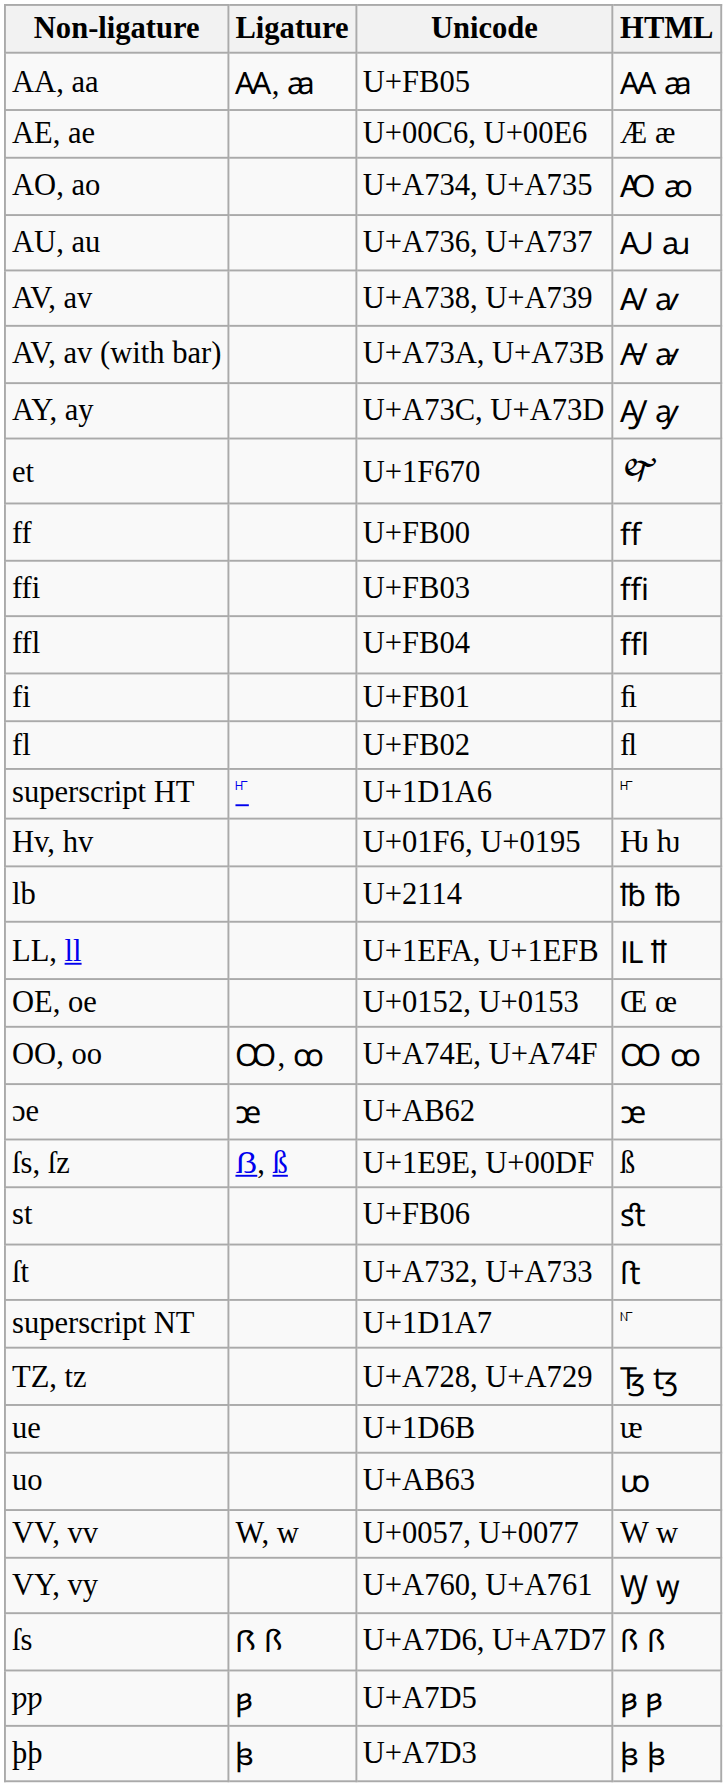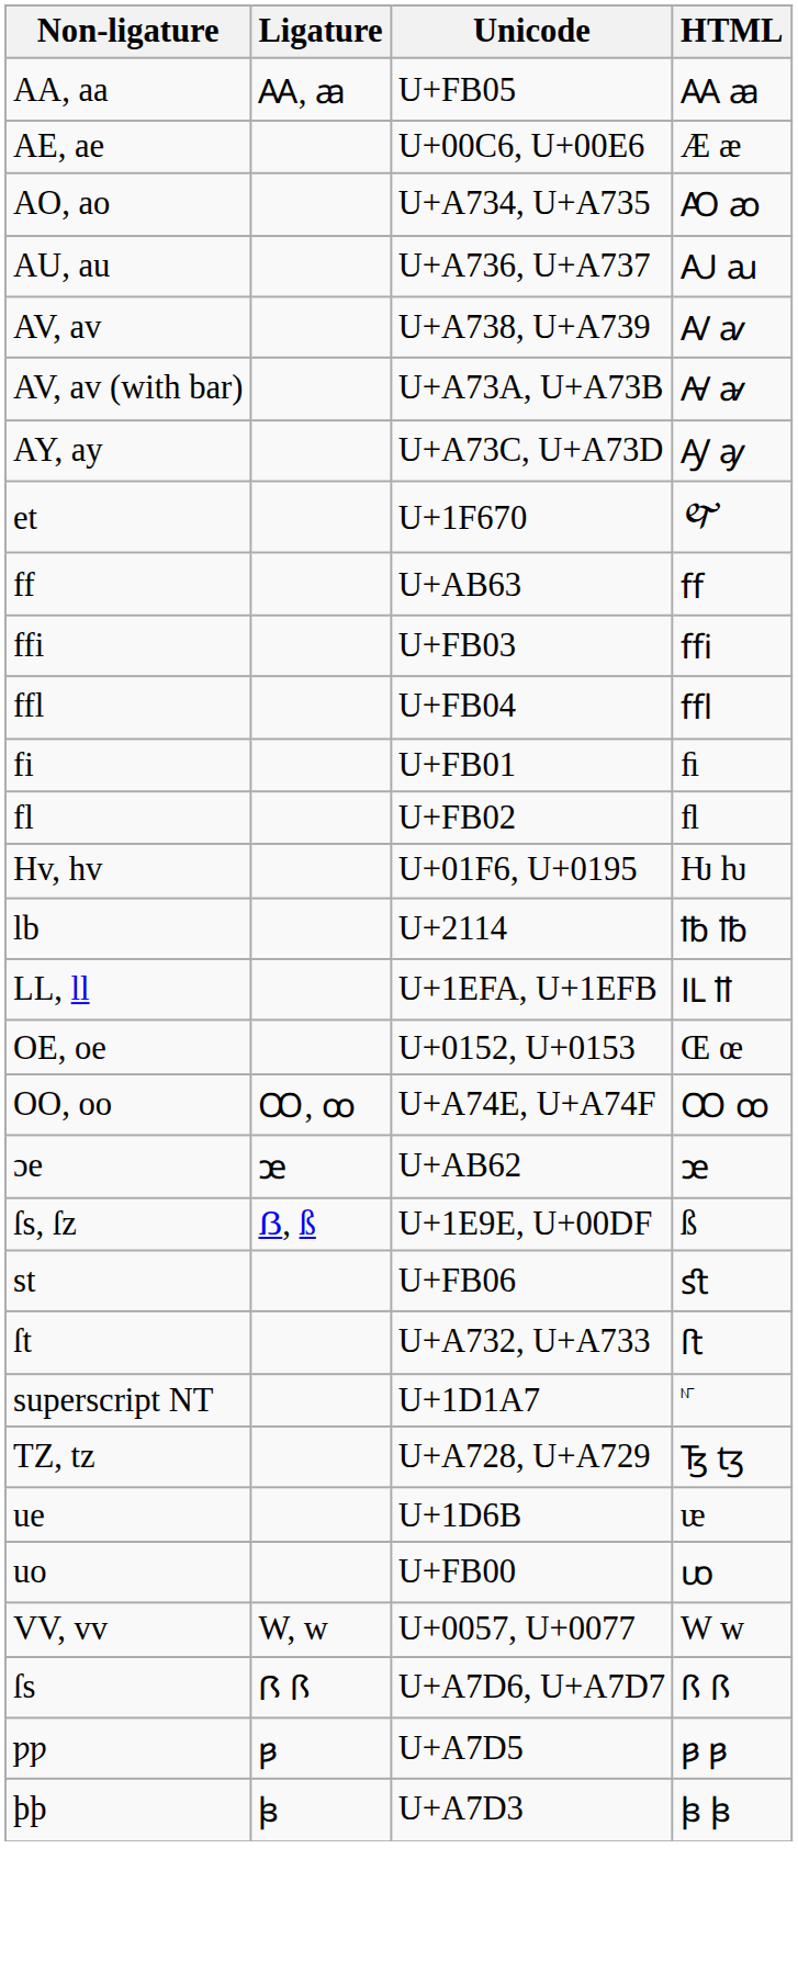ff | Unicode: U+FB00 -> U+AB63
- row: superscript HT | 𝆦 | U+1D1A6 | 𝆦
uo | Unicode: U+AB63 -> U+FB00
- row: VY, vy | U+A760, U+A761 | Ꝡ ꝡ
